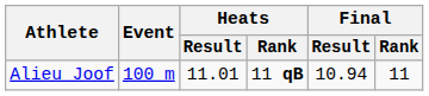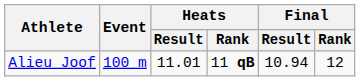Alieu Joof | Final / Rank: 11 -> 12
